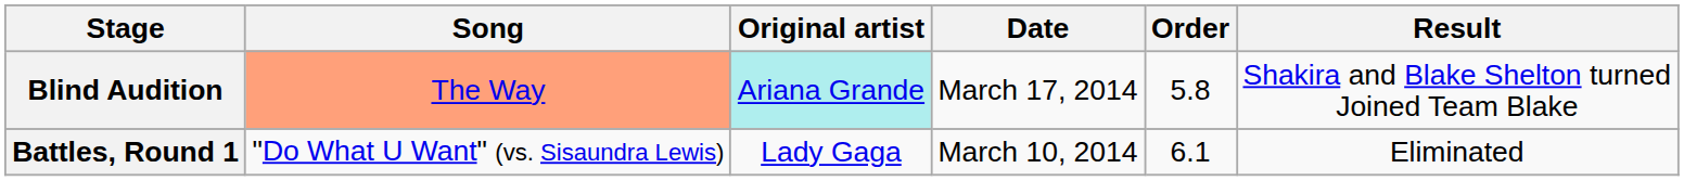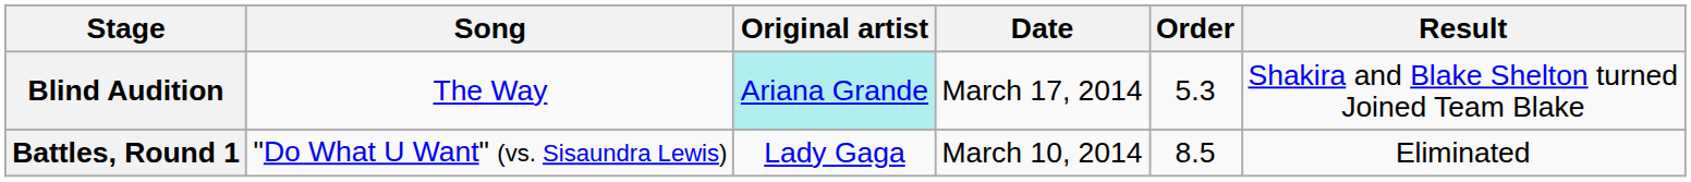Blind Audition | Song: lightsalmon background -> no background
Blind Audition | Order: 5.8 -> 5.3
Battles, Round 1 | Order: 6.1 -> 8.5
